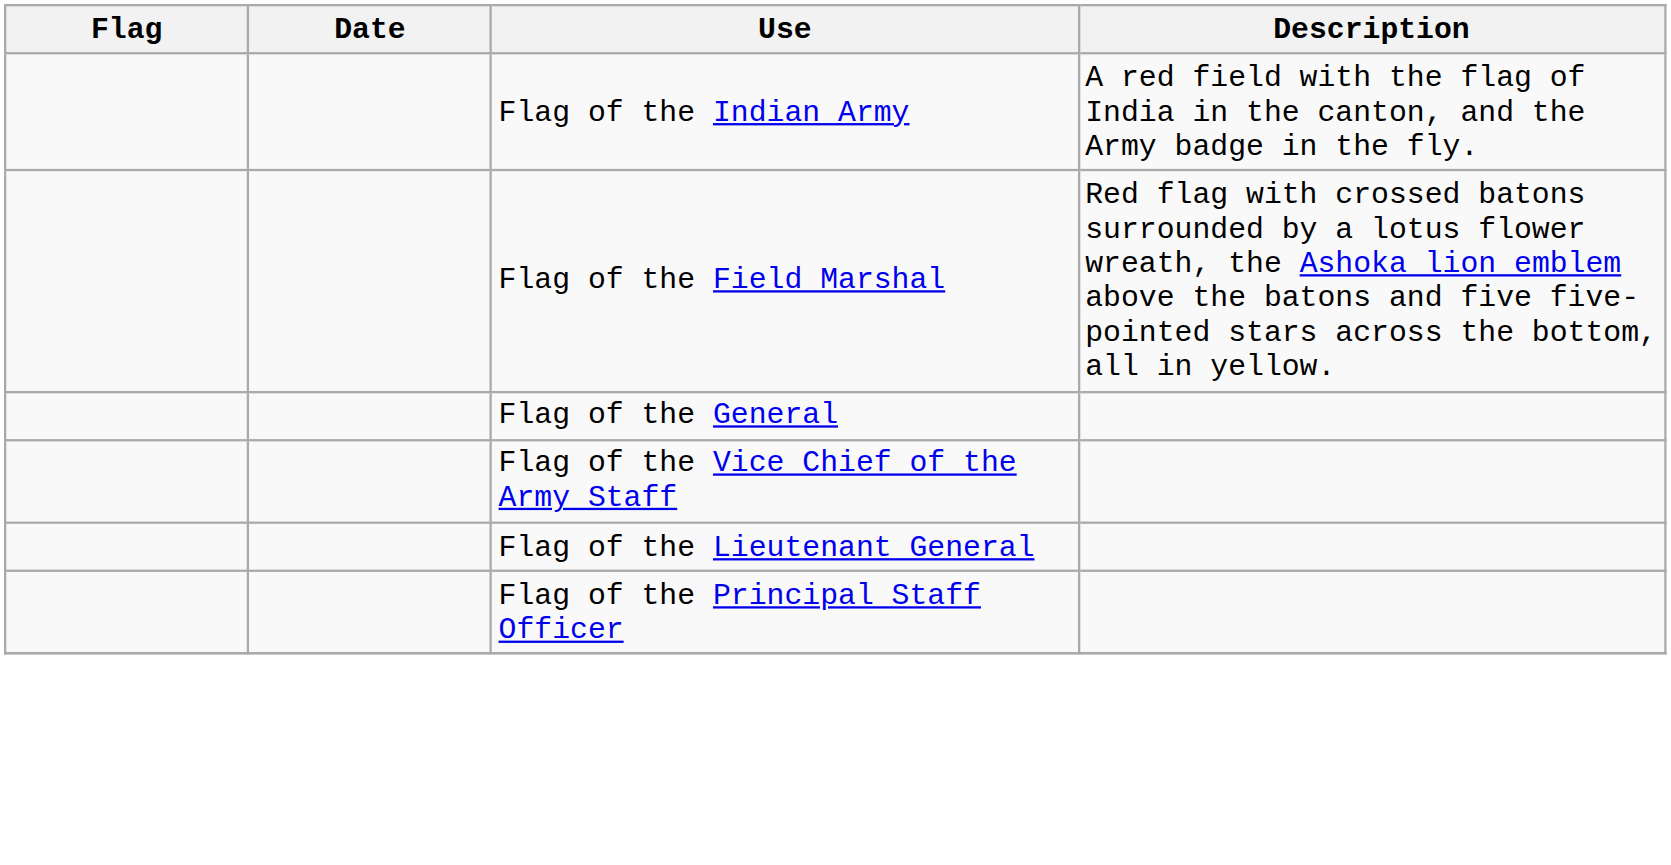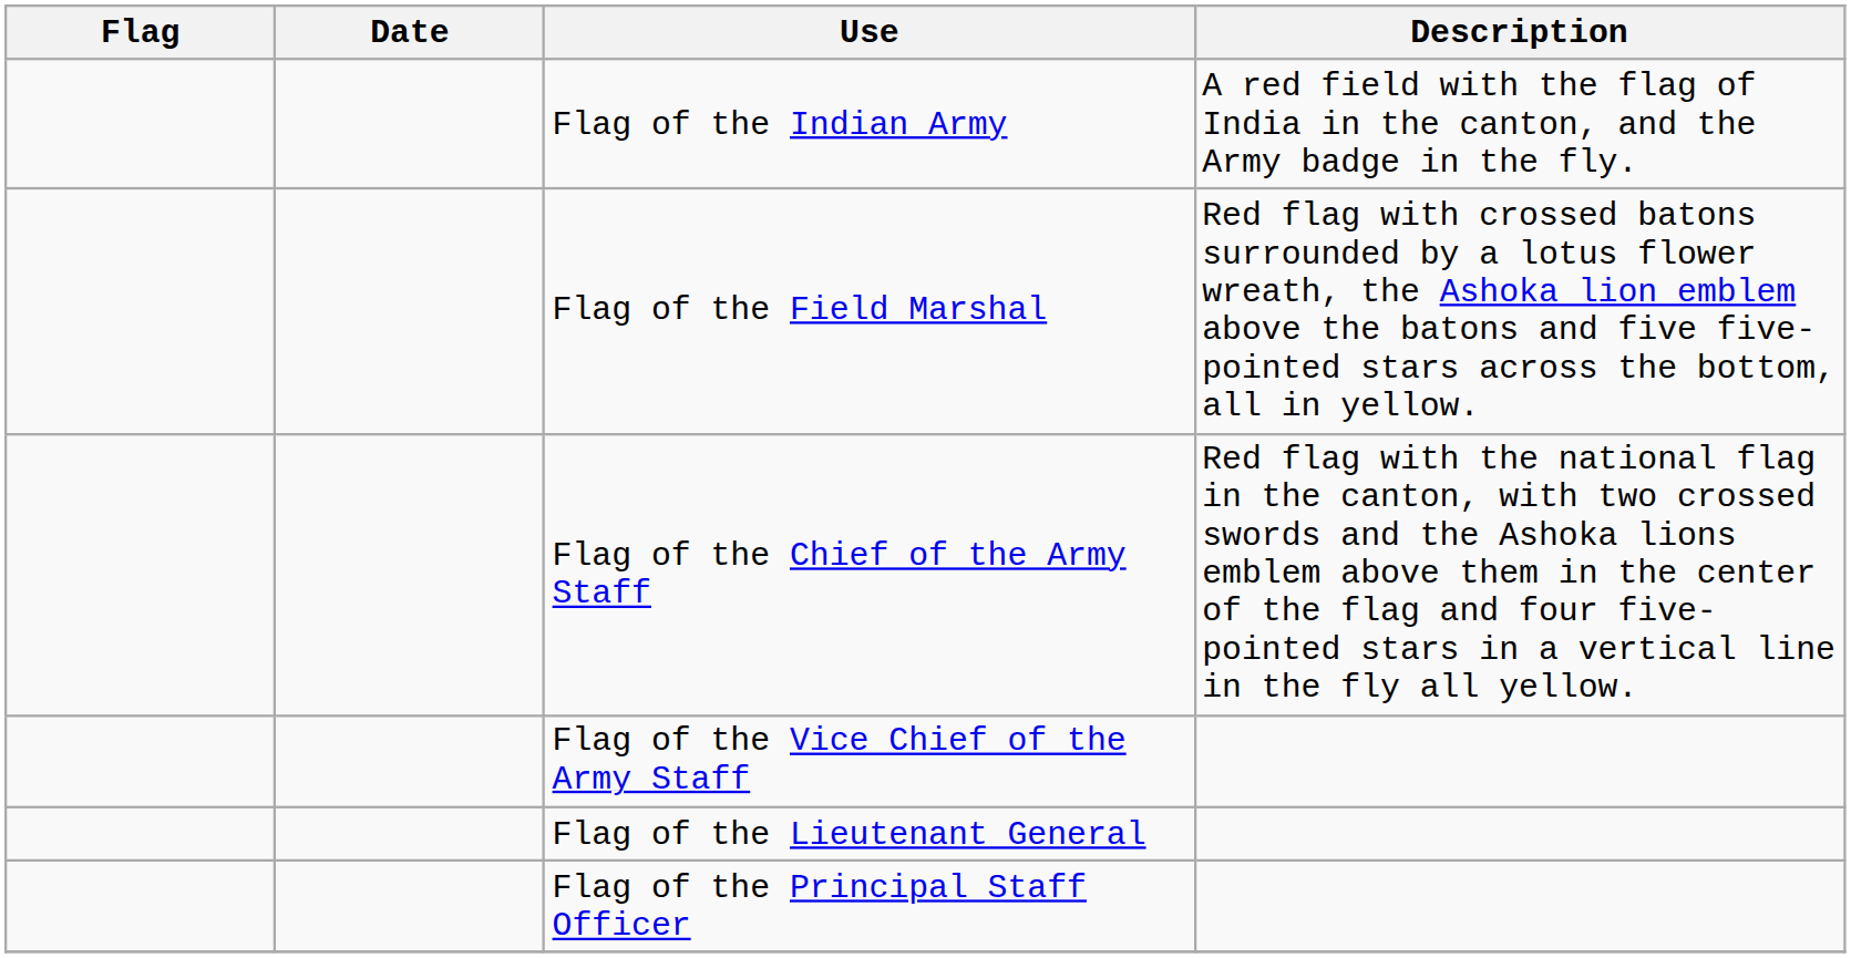+ row: Flag of the Chief of the Army Staff | Red flag with the national flag in the canton, with two crossed swords and the Ashoka lions emblem above them in the center of the flag and four five-pointed stars in a vertical line in the fly all yellow.
- row: Flag of the General
